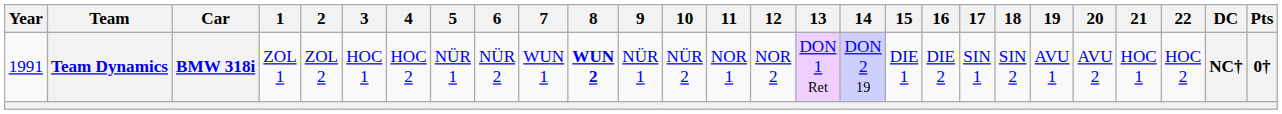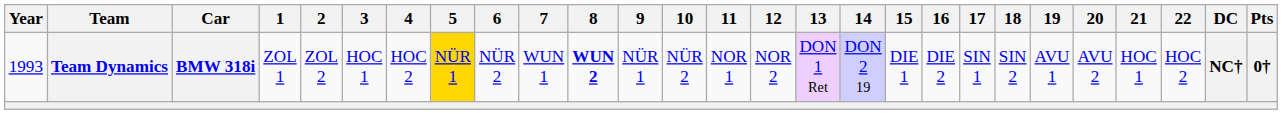Team Dynamics | Year: 1991 -> 1993
Team Dynamics | 5: no background -> gold background
